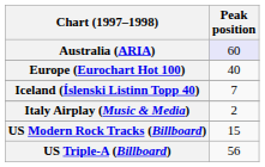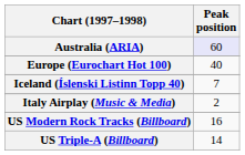US Modern Rock Tracks (Billboard) | Peak position: 15 -> 16
US Triple-A (Billboard) | Peak position: 56 -> 14
